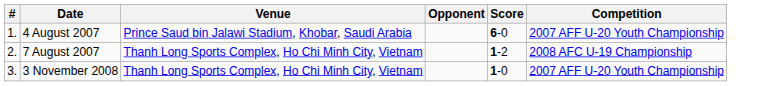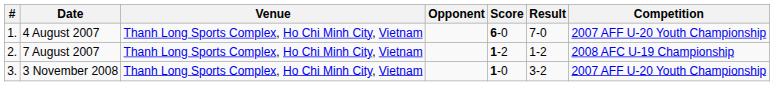+ column: Result | 7-0 | 1-2 | 3-2
4 August 2007 | Venue: Prince Saud bin Jalawi Stadium, Khobar, Saudi Arabia -> Thanh Long Sports Complex, Ho Chi Minh City, Vietnam
